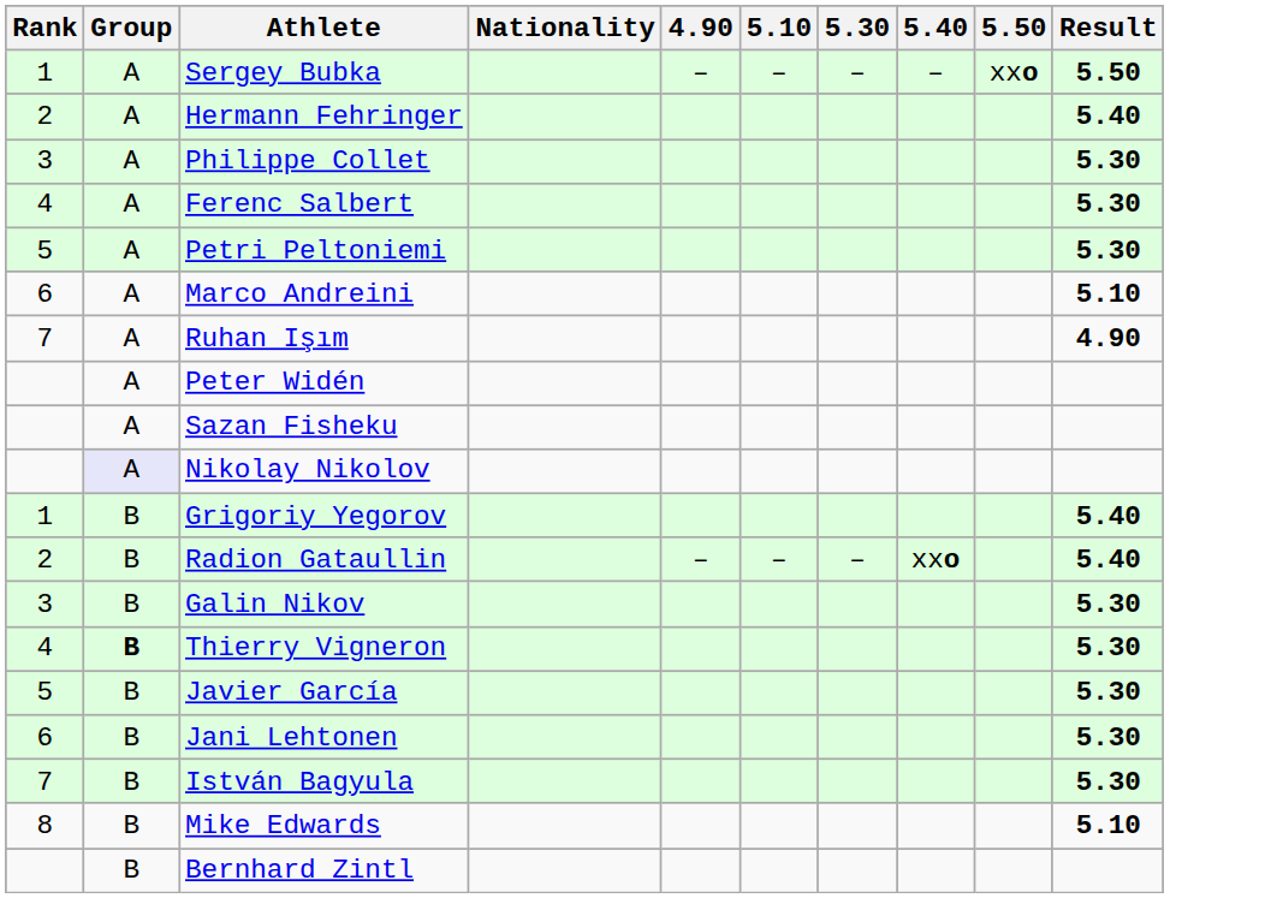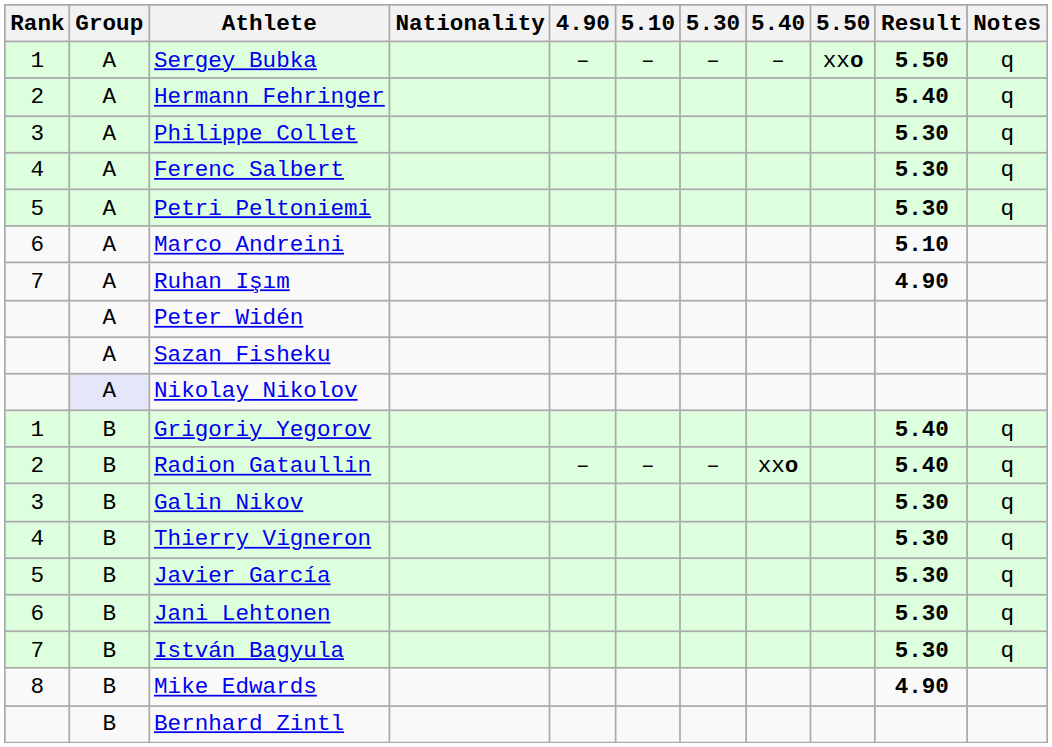+ column: Notes | q | q | q | q | q | q | q | q | q | q | q | q
Thierry Vigneron | Group: bold -> normal
Mike Edwards | Result: 5.10 -> 4.90
